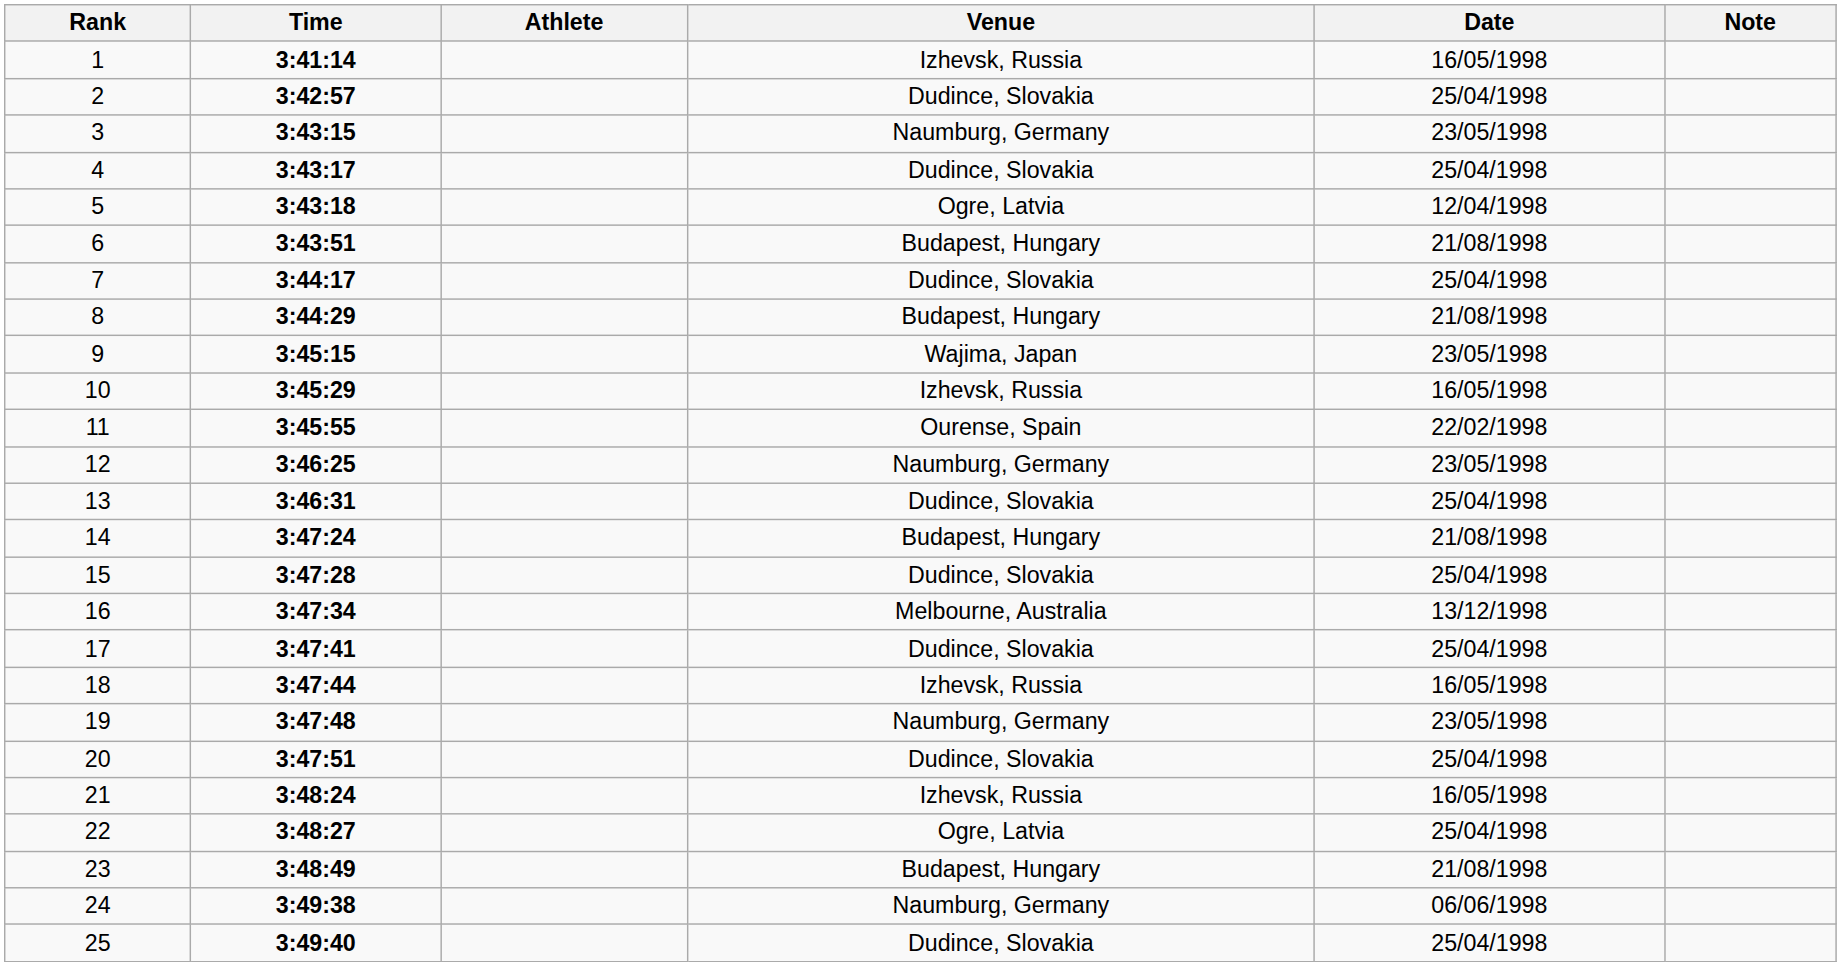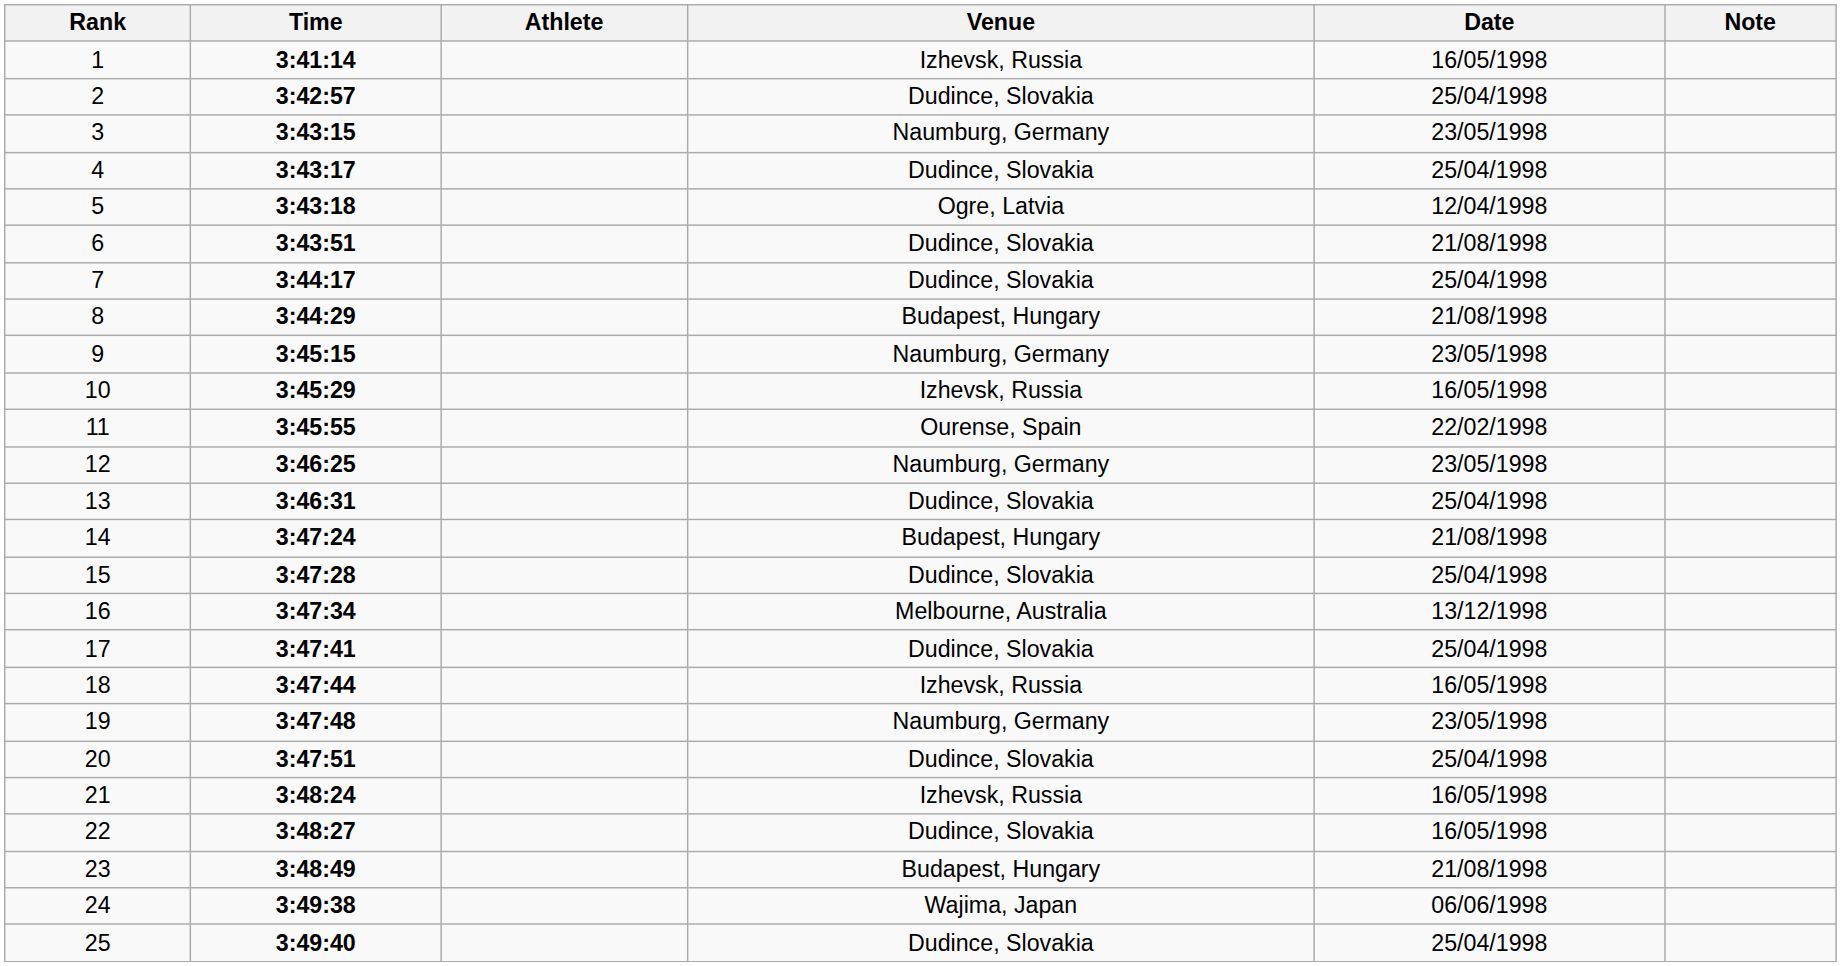6 | Venue: Budapest, Hungary -> Dudince, Slovakia
9 | Venue: Wajima, Japan -> Naumburg, Germany
22 | Venue: Ogre, Latvia -> Dudince, Slovakia
22 | Date: 25/04/1998 -> 16/05/1998
24 | Venue: Naumburg, Germany -> Wajima, Japan
